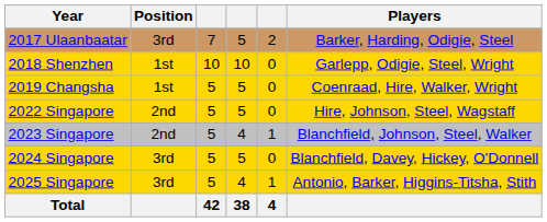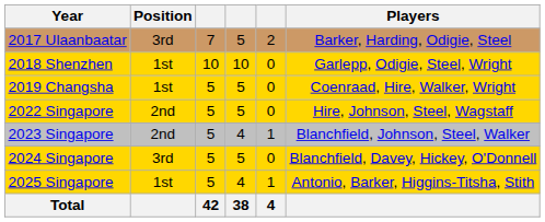2025 Singapore | Position: 3rd -> 1st
